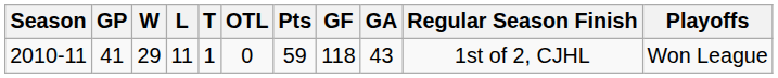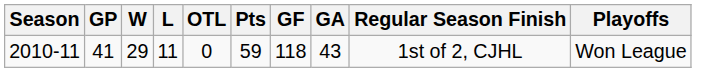- column: T | 1
